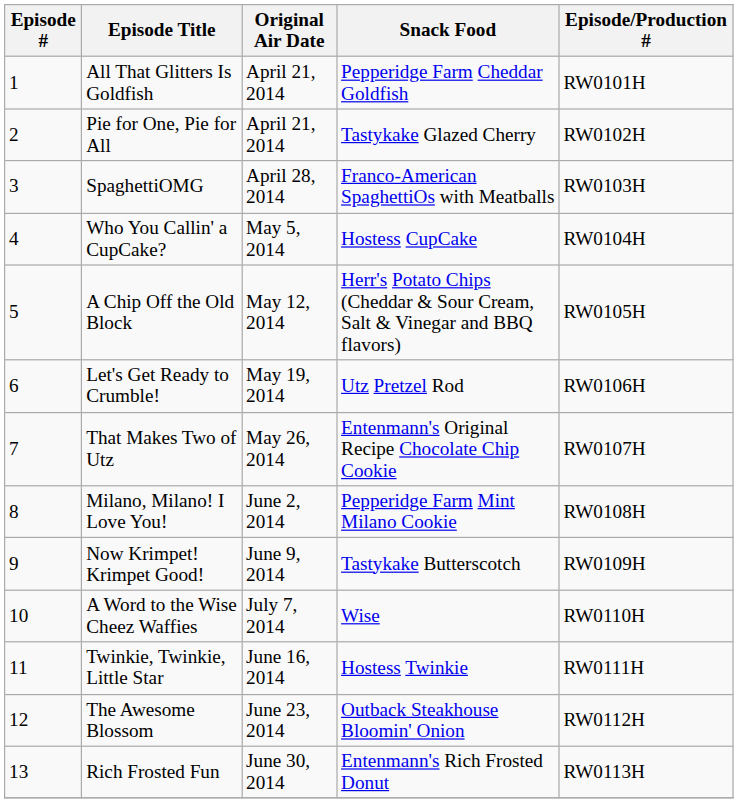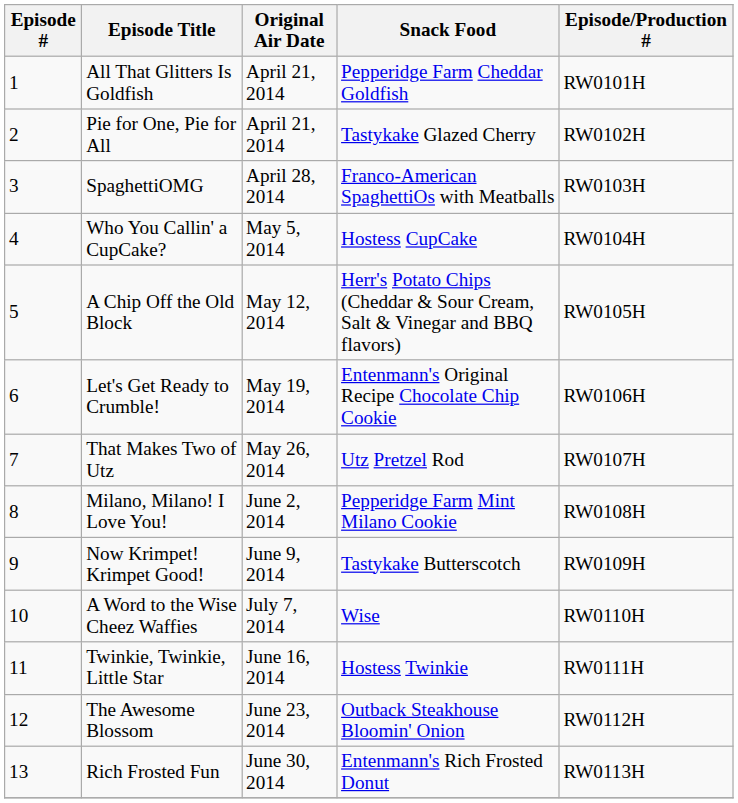Let's Get Ready to Crumble! | Snack Food: Utz Pretzel Rod -> Entenmann's Original Recipe Chocolate Chip Cookie
That Makes Two of Utz | Snack Food: Entenmann's Original Recipe Chocolate Chip Cookie -> Utz Pretzel Rod
